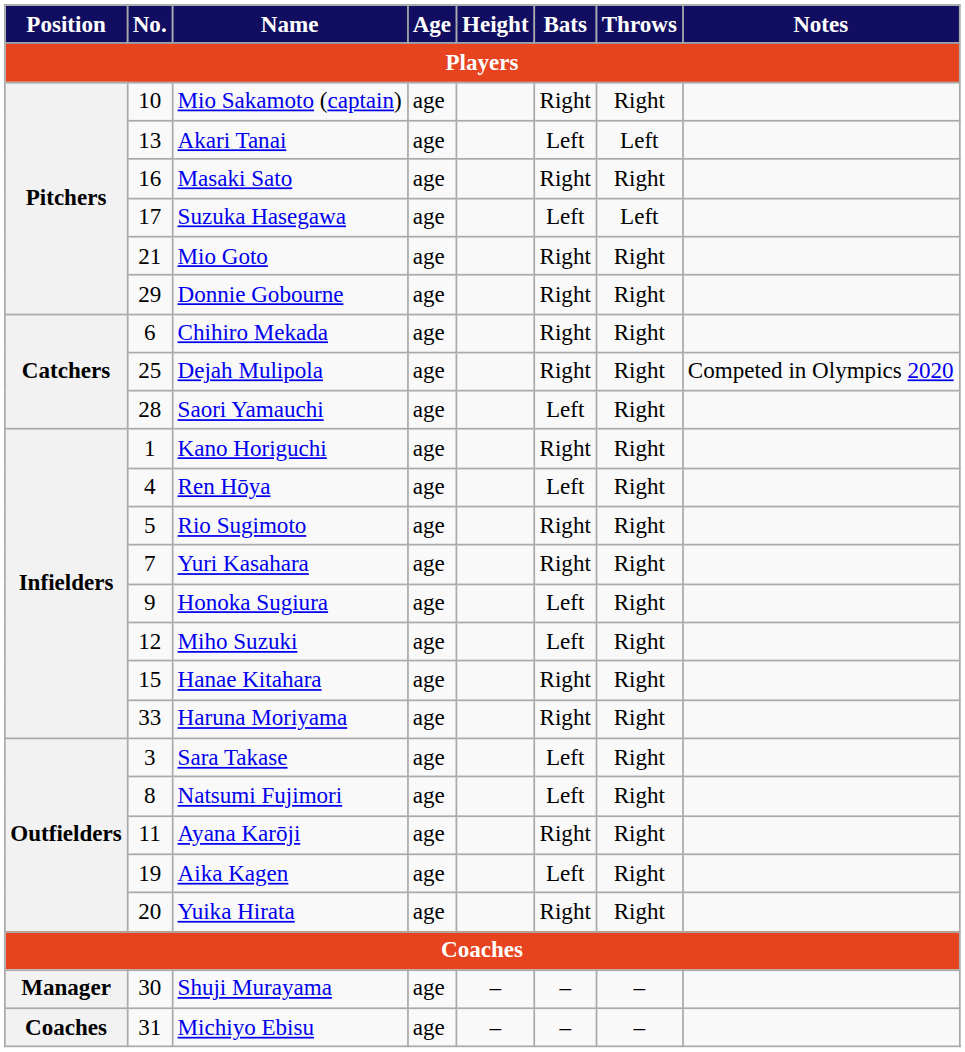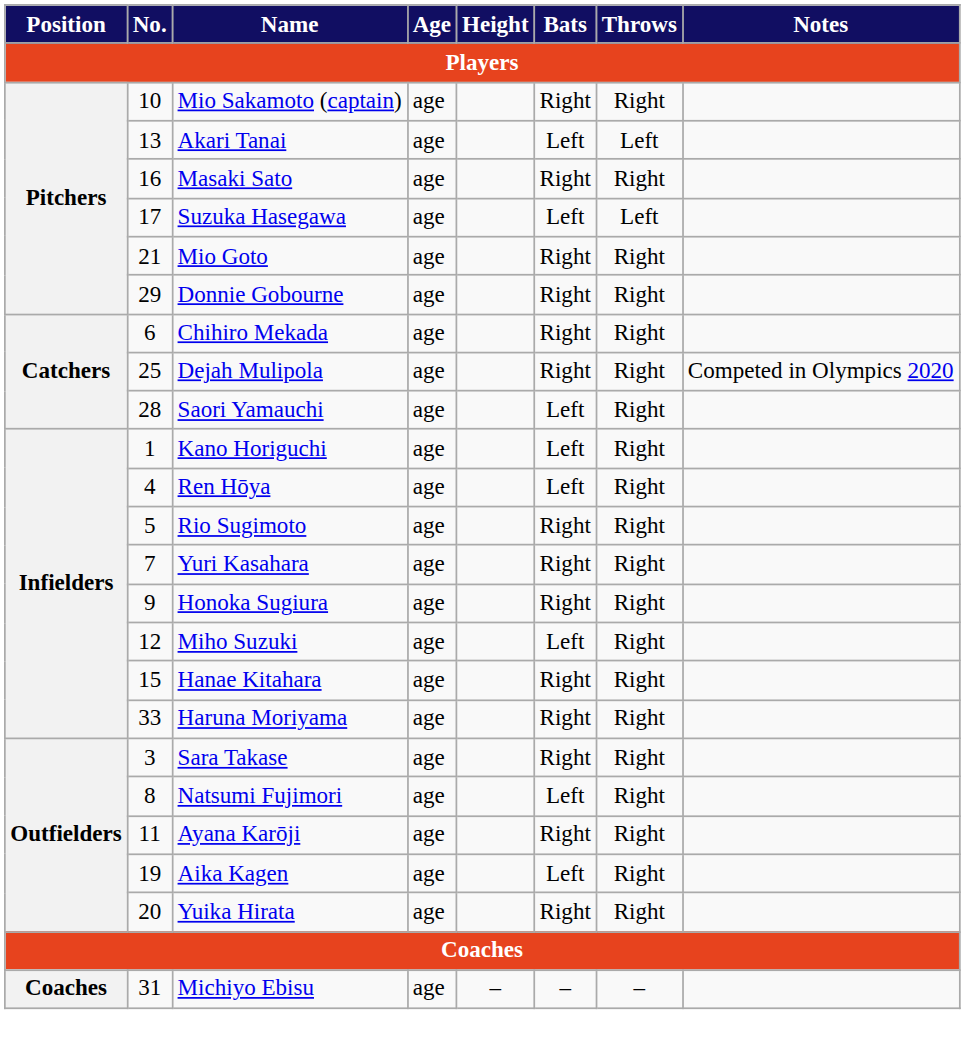Kano Horiguchi | Bats: Right -> Left
Honoka Sugiura | Bats: Left -> Right
Sara Takase | Bats: Left -> Right
- row: Manager | 30 | Shuji Murayama | age | – | – | –
